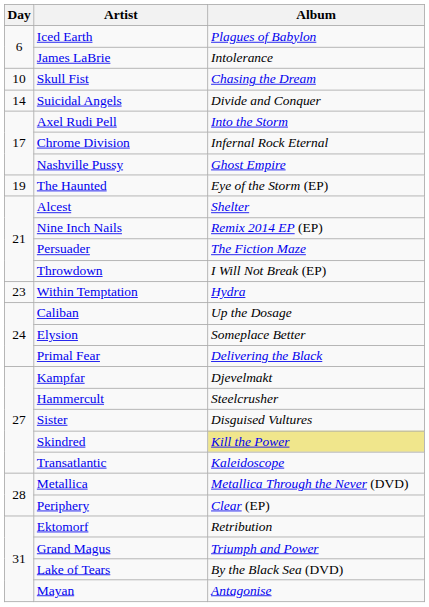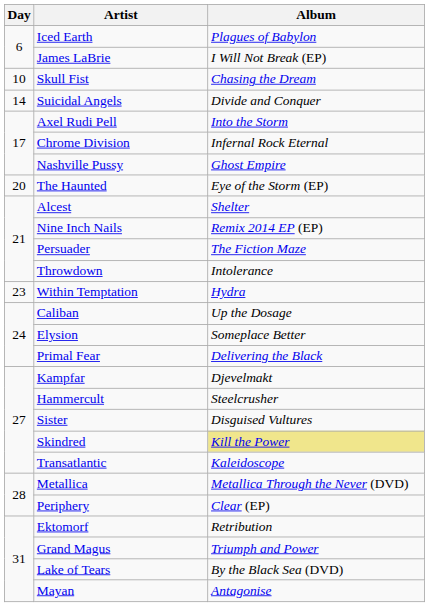James LaBrie | Album: Intolerance -> I Will Not Break (EP)
The Haunted | Day: 19 -> 20
Throwdown | Album: I Will Not Break (EP) -> Intolerance
